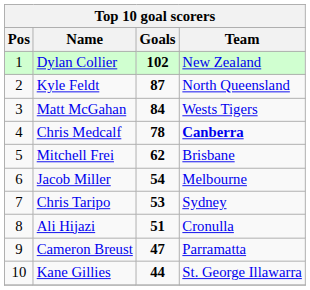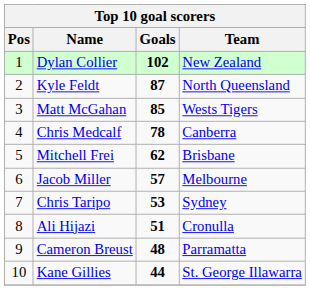Matt McGahan | Goals: 84 -> 85
Chris Medcalf | Team: bold -> normal
Jacob Miller | Goals: 54 -> 57
Cameron Breust | Goals: 47 -> 48
